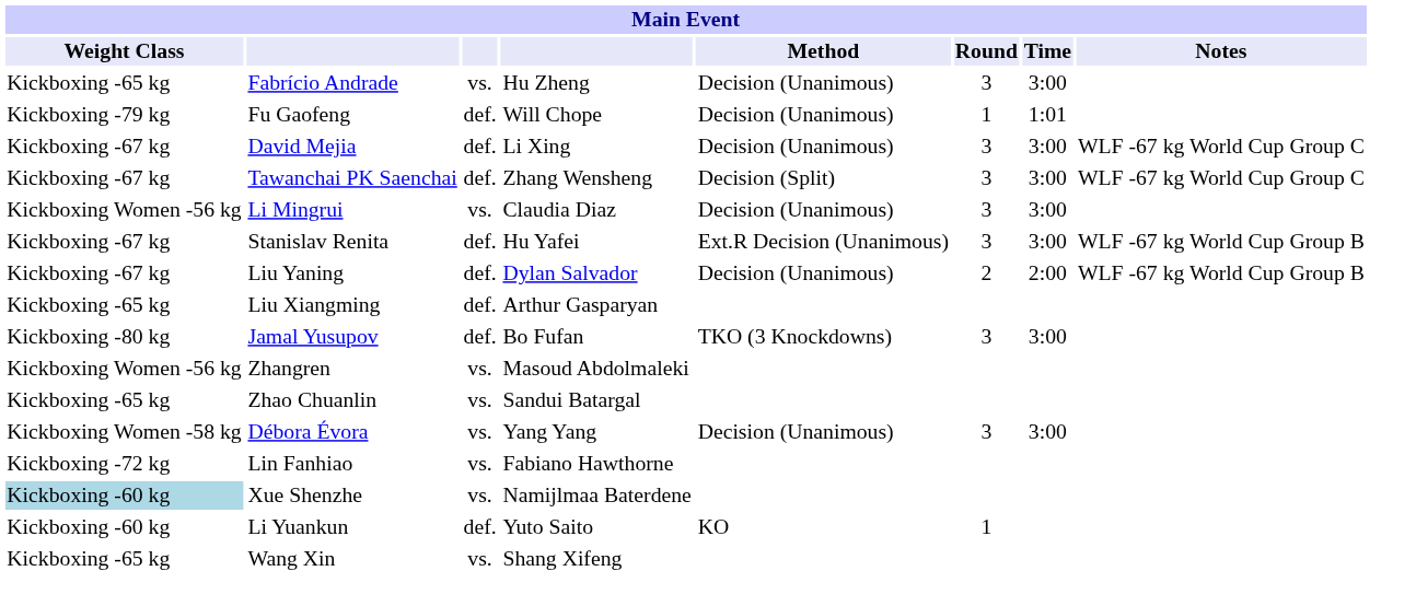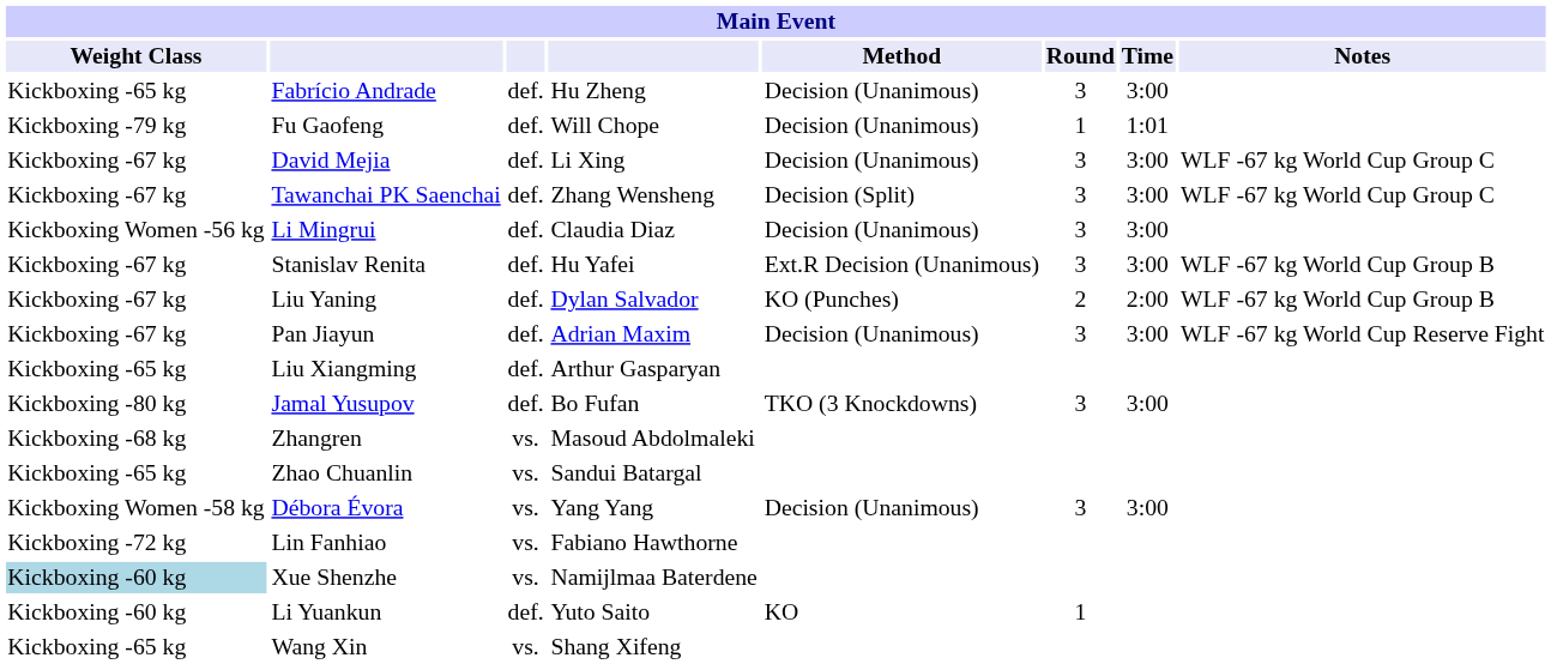Fabrício Andrade | column 3: vs. -> def.
Li Mingrui | column 3: vs. -> def.
Liu Yaning | Method: Decision (Unanimous) -> KO (Punches)
+ row: Kickboxing -67 kg | Pan Jiayun | def. | Adrian Maxim | Decision (Unanimous) | 3 | 3:00 | WLF -67 kg World Cup Reserve Fight
Zhangren | Weight Class: Kickboxing Women -56 kg -> Kickboxing -68 kg
